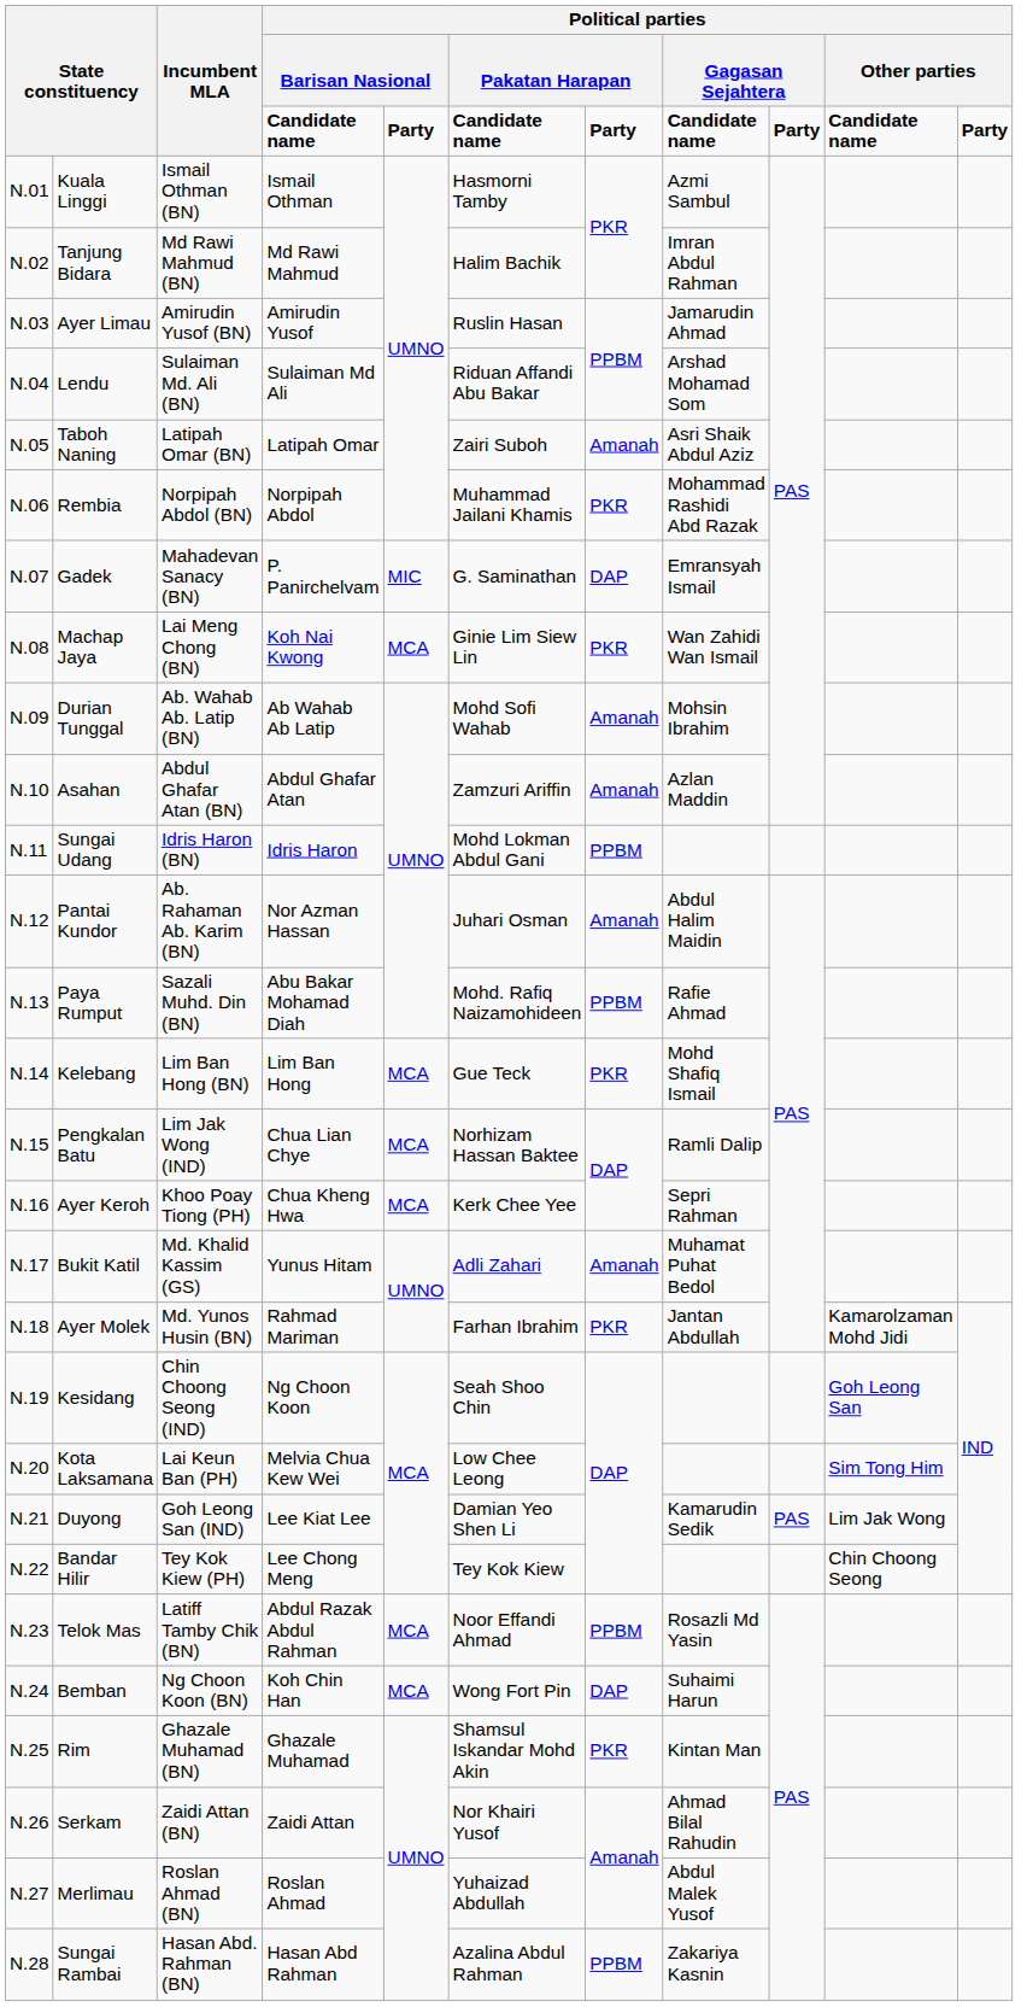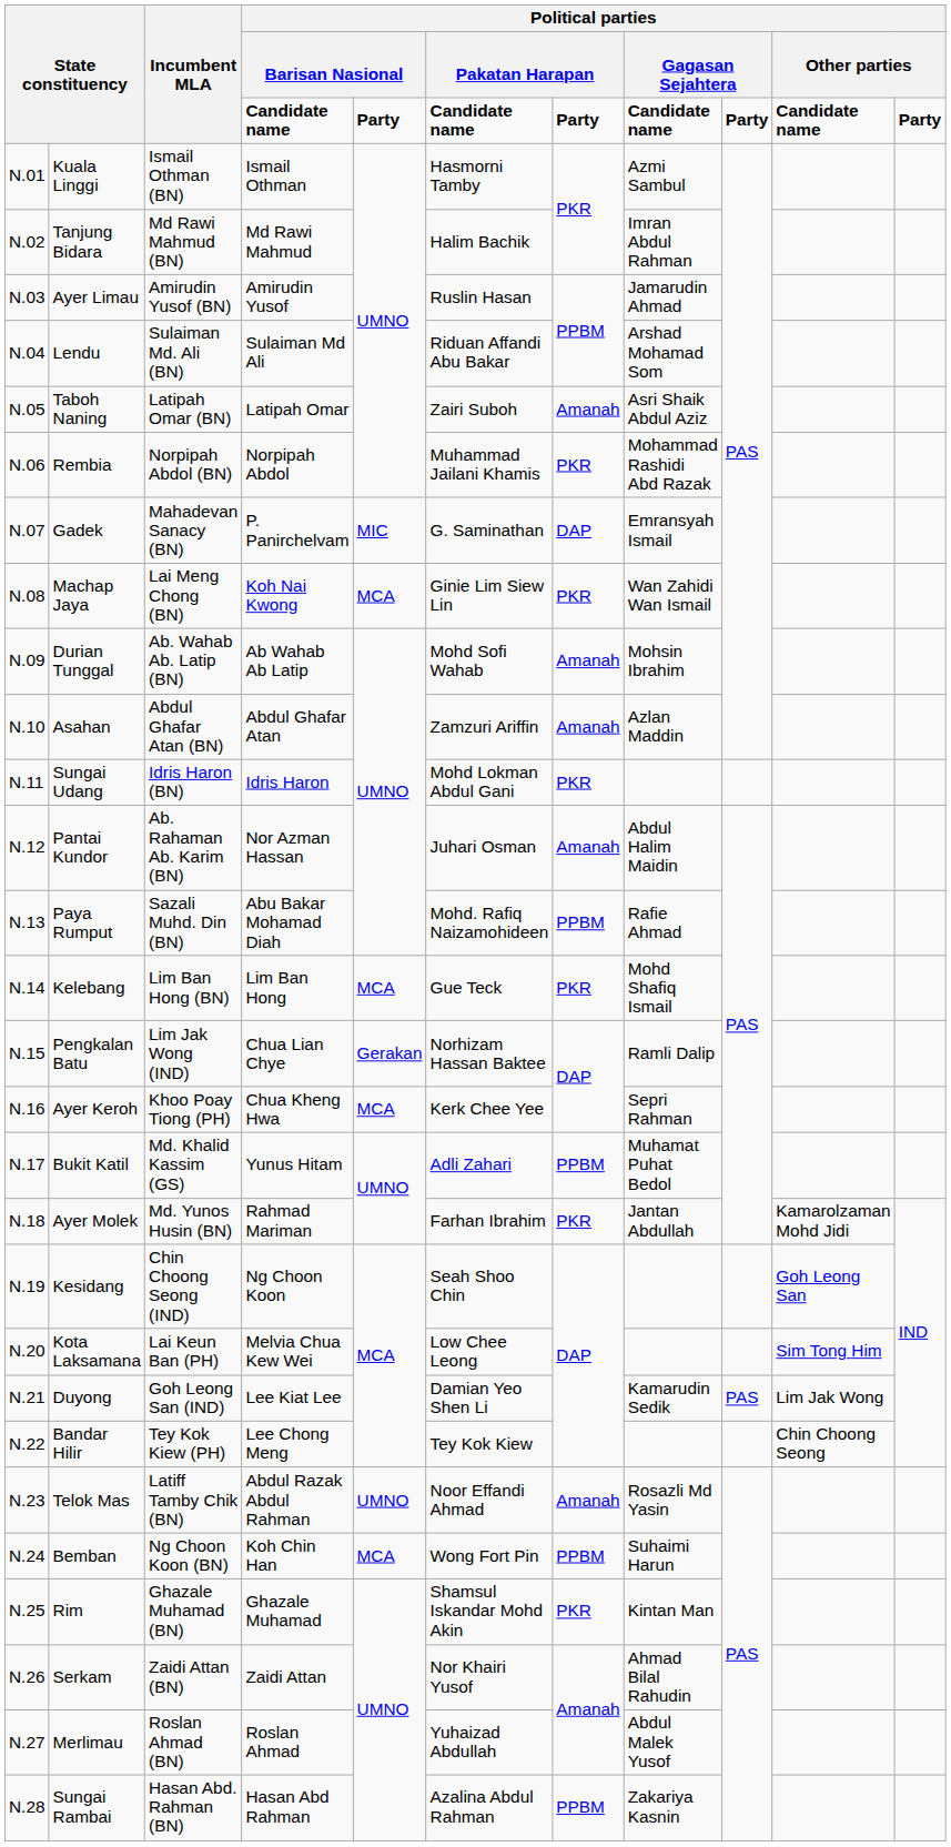Sungai Udang | column 7: PPBM -> PKR
Pengkalan Batu | column 5: MCA -> Gerakan
Bukit Katil | column 7: Amanah -> PPBM
Telok Mas | column 5: MCA -> UMNO
Telok Mas | column 7: PPBM -> Amanah
Bemban | column 7: DAP -> PPBM
